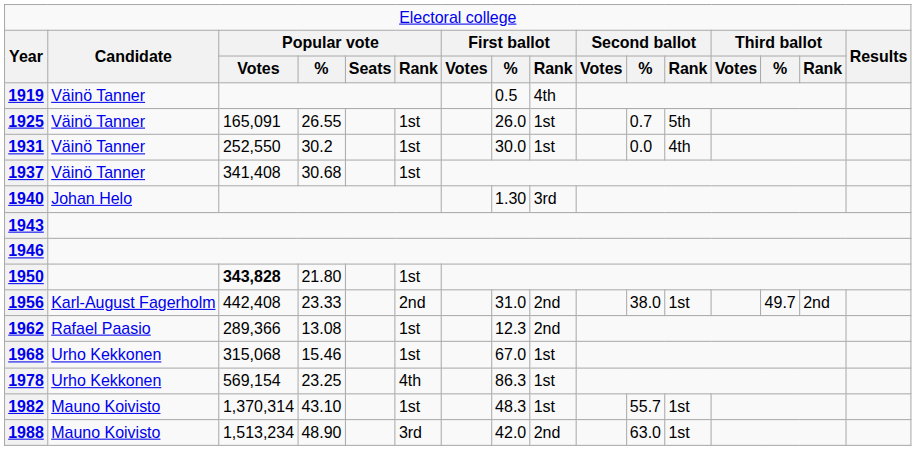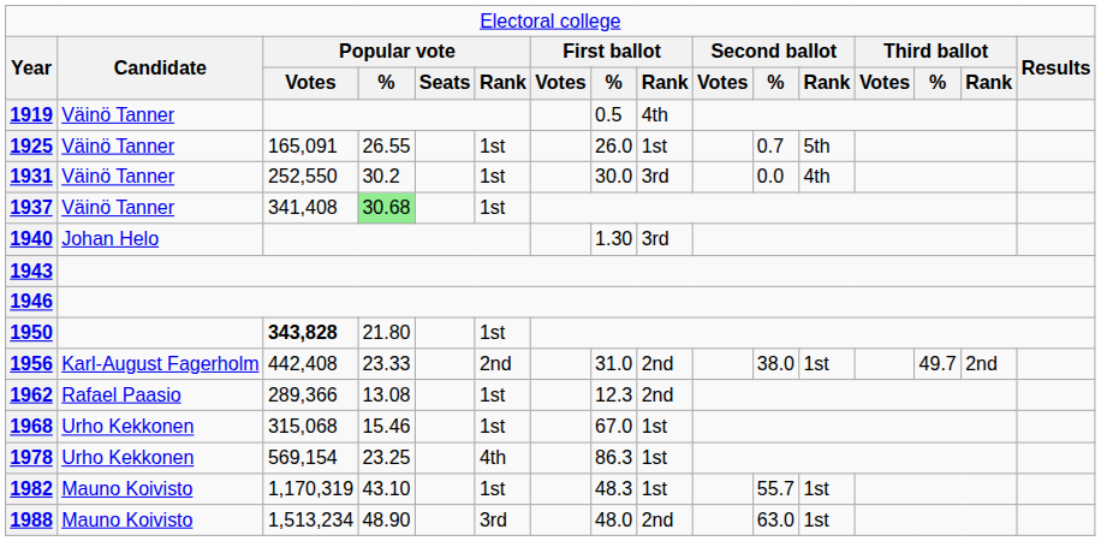1931 | column 9: 1st -> 3rd
1937 | column 4: no background -> lightgreen background
1982 | column 3: 1,370,314 -> 1,170,319
1988 | column 8: 42.0 -> 48.0
